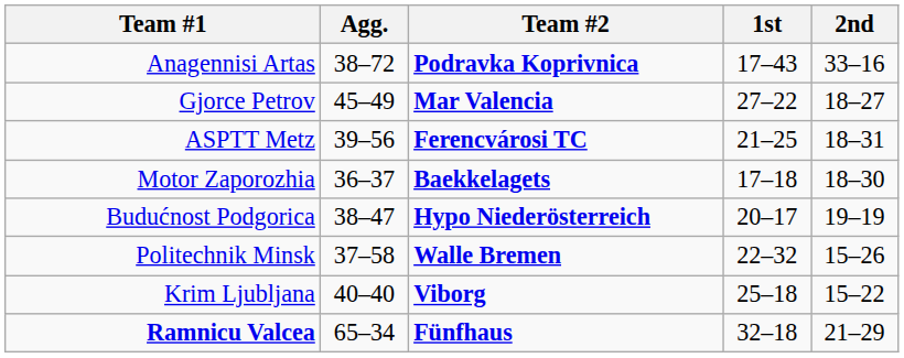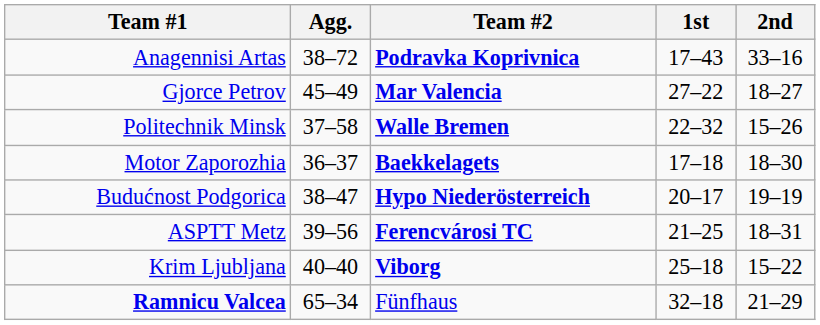rows swapped: Politechnik Minsk <-> ASPTT Metz
Ramnicu Valcea | Team #2: bold -> normal
